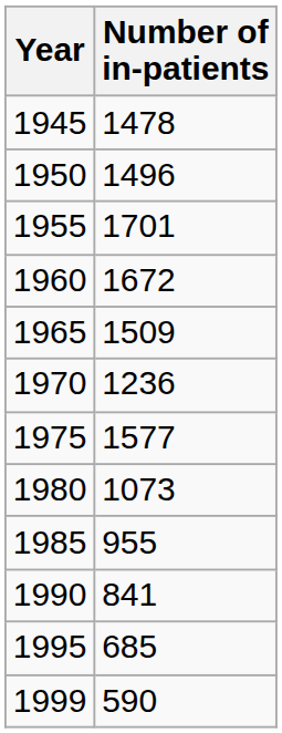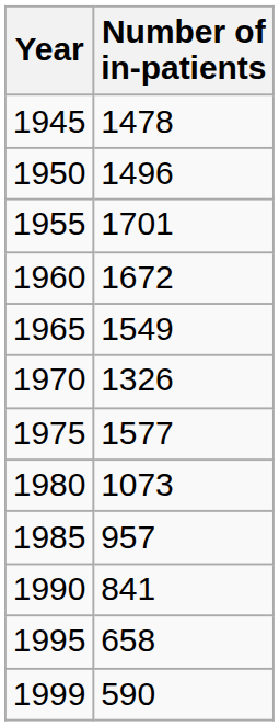1965 | Number of in-patients: 1509 -> 1549
1970 | Number of in-patients: 1236 -> 1326
1985 | Number of in-patients: 955 -> 957
1995 | Number of in-patients: 685 -> 658
